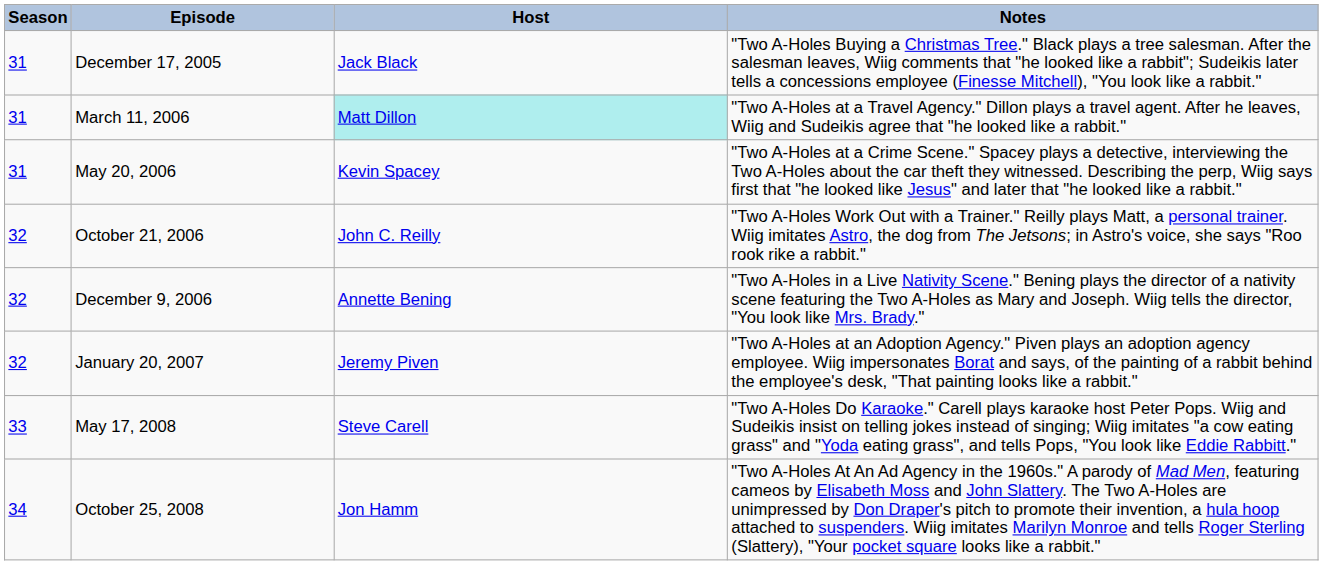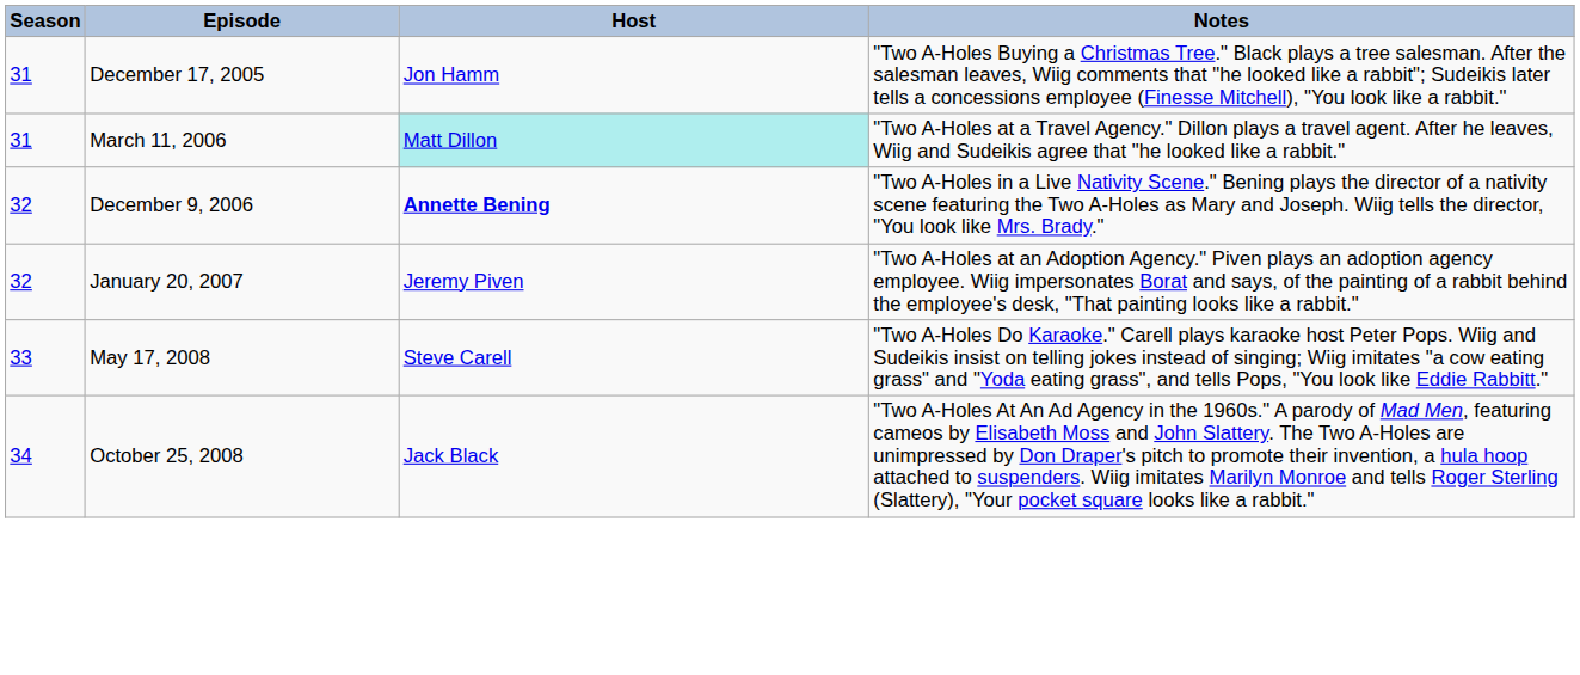December 17, 2005 | Host: Jack Black -> Jon Hamm
- row: 31 | May 20, 2006 | Kevin Spacey | "Two A-Holes at a Crime Scene." Spacey plays a detective, interviewing the Two A-Holes about the car theft they witnessed. Describing the perp, Wiig says first that "he looked like Jesus" and later that "he looked like a rabbit."
- row: 32 | October 21, 2006 | John C. Reilly | "Two A-Holes Work Out with a Trainer." Reilly plays Matt, a personal trainer. Wiig imitates Astro, the dog from The Jetsons; in Astro's voice, she says "Roo rook rike a rabbit."
December 9, 2006 | Host: normal -> bold
October 25, 2008 | Host: Jon Hamm -> Jack Black
